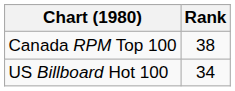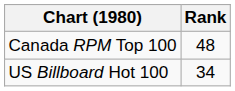Canada RPM Top 100 | Rank: 38 -> 48
